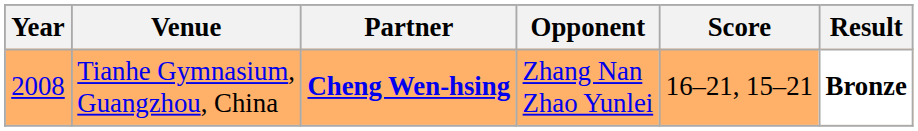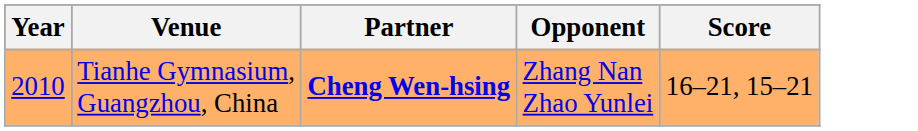- column: Result | Bronze
Tianhe Gymnasium, Guangzhou, China | Year: 2008 -> 2010
